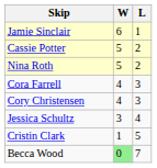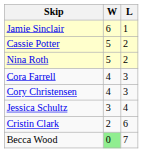Cristin Clark | W: 1 -> 2
Cristin Clark | L: 5 -> 6
